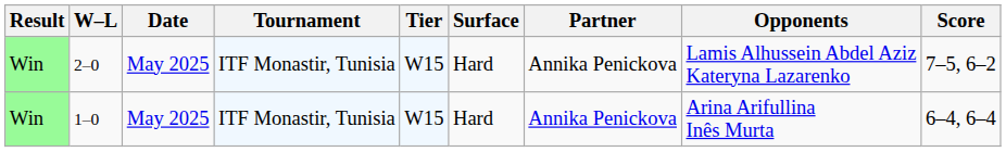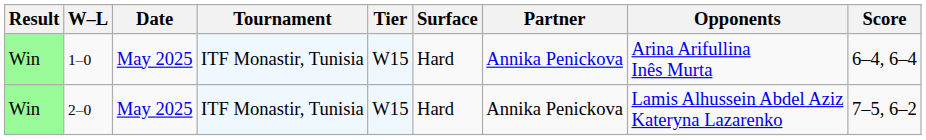rows swapped: 1–0 <-> 2–0
